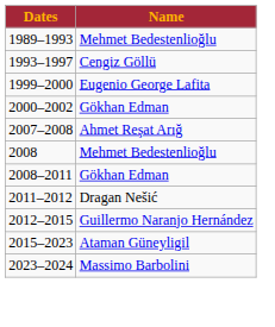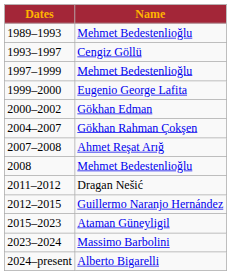+ row: 1997–1999 | Mehmet Bedestenlioğlu
+ row: 2004–2007 | Gökhan Rahman Çokşen
- row: 2008–2011 | Gökhan Edman
+ row: 2024–present | Alberto Bigarelli
